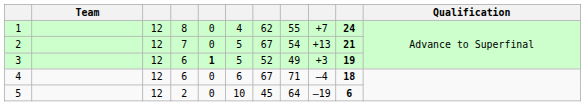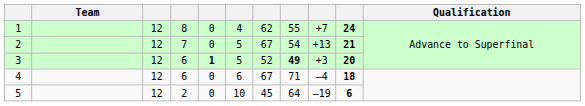3 | column 8: normal -> bold
3 | column 10: 19 -> 20
